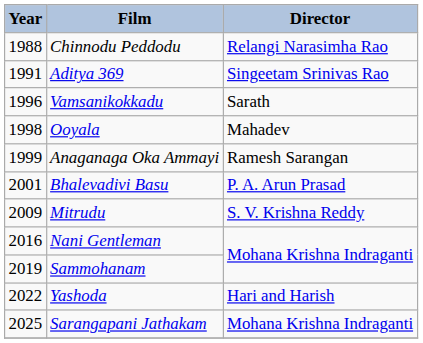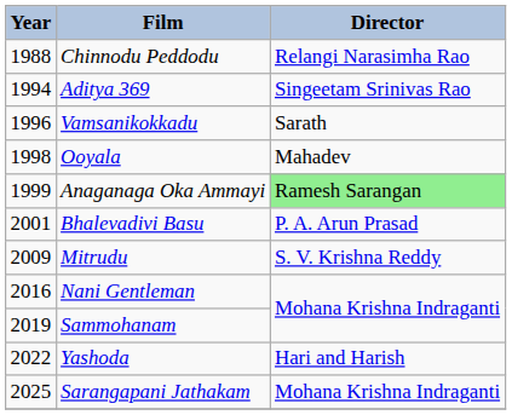Aditya 369 | Year: 1991 -> 1994
Anaganaga Oka Ammayi | Director: no background -> lightgreen background
